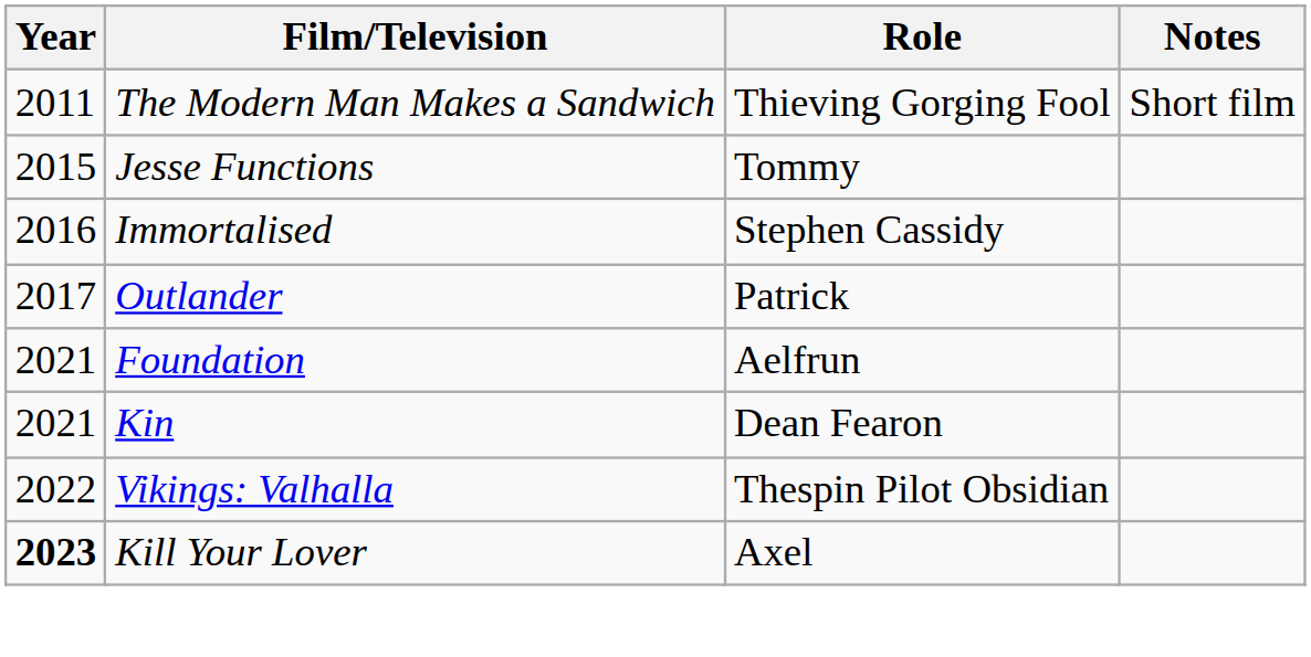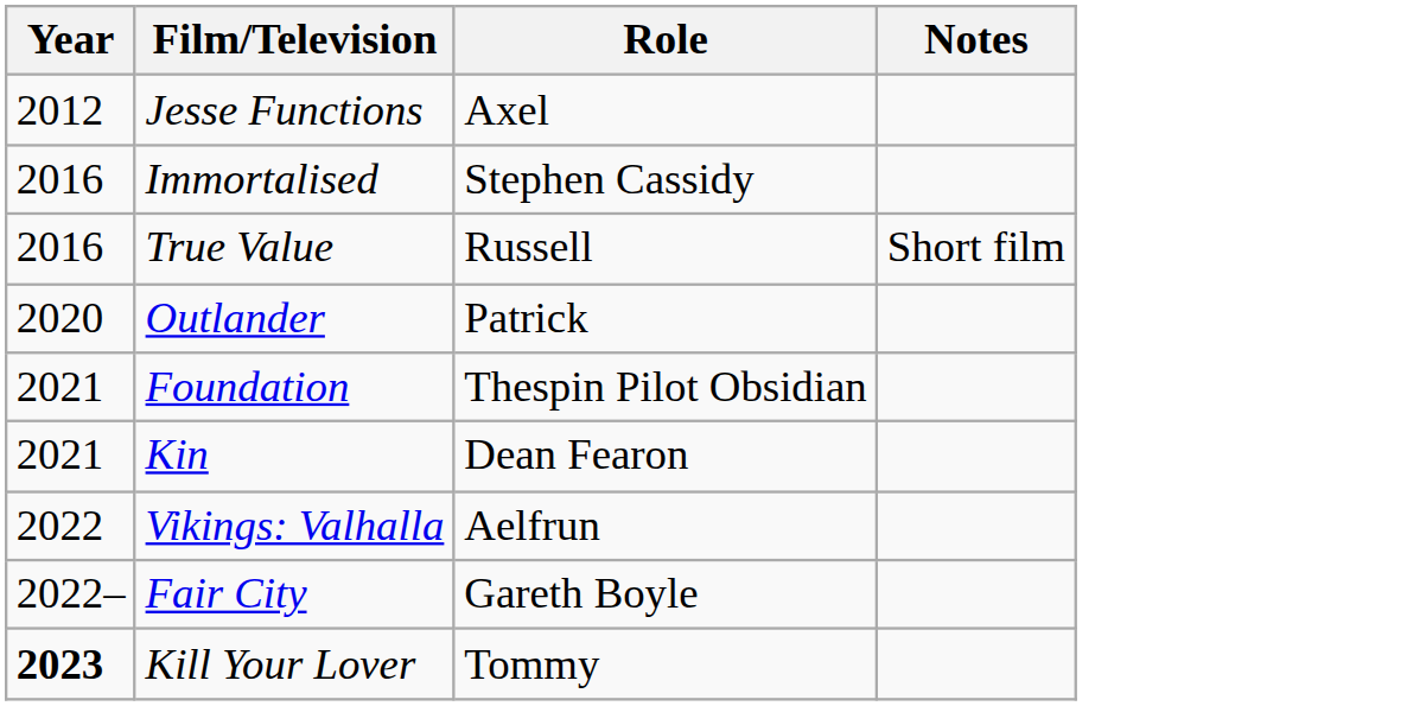- row: 2011 | The Modern Man Makes a Sandwich | Thieving Gorging Fool | Short film
Jesse Functions | Year: 2015 -> 2012
Jesse Functions | Role: Tommy -> Axel
+ row: 2016 | True Value | Russell | Short film
Outlander | Year: 2017 -> 2020
Foundation | Role: Aelfrun -> Thespin Pilot Obsidian
Vikings: Valhalla | Role: Thespin Pilot Obsidian -> Aelfrun
+ row: 2022– | Fair City | Gareth Boyle
Kill Your Lover | Role: Axel -> Tommy
